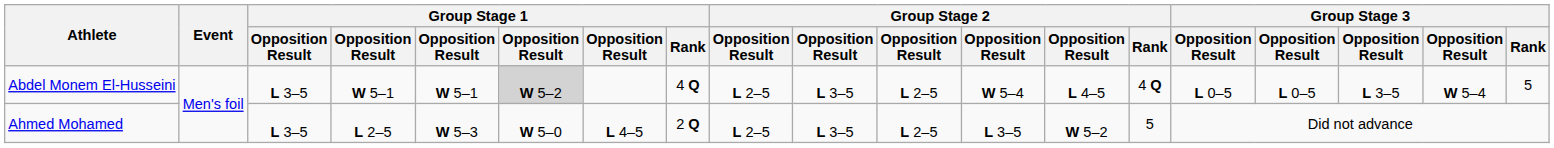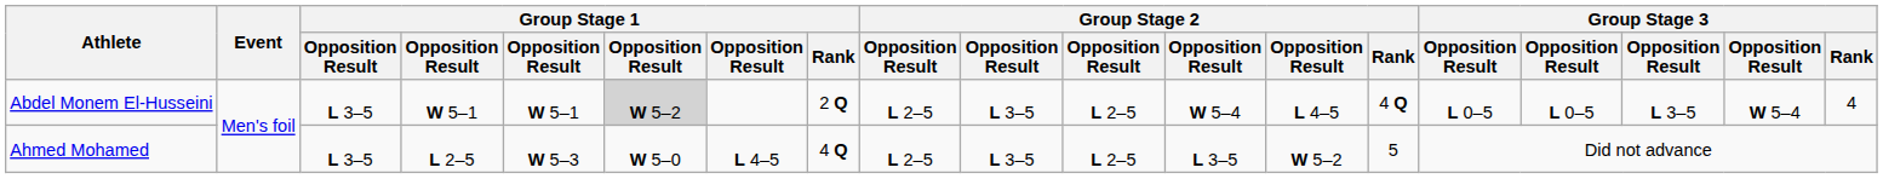Abdel Monem El-Husseini | Group Stage 1 / Rank: 4 Q -> 2 Q
Abdel Monem El-Husseini | Group Stage 3 / Rank: 5 -> 4
Ahmed Mohamed | Group Stage 1 / Rank: 2 Q -> 4 Q
